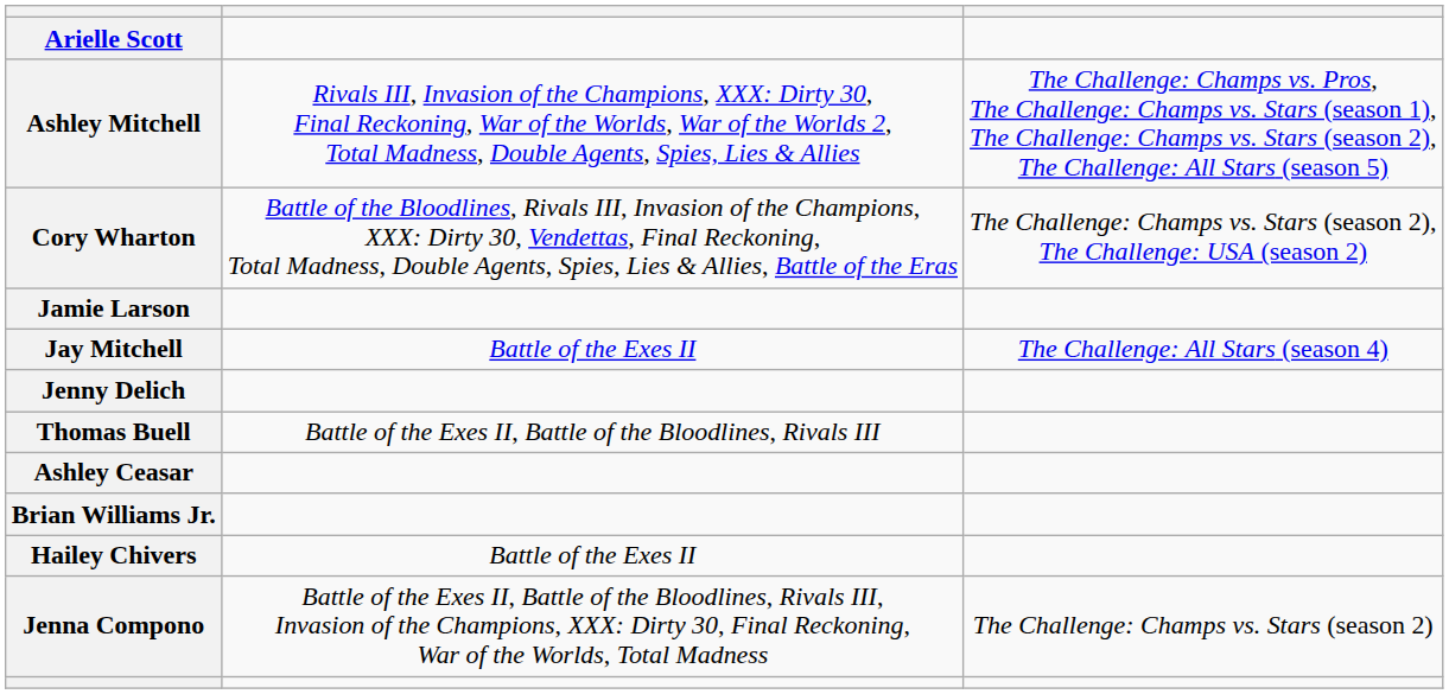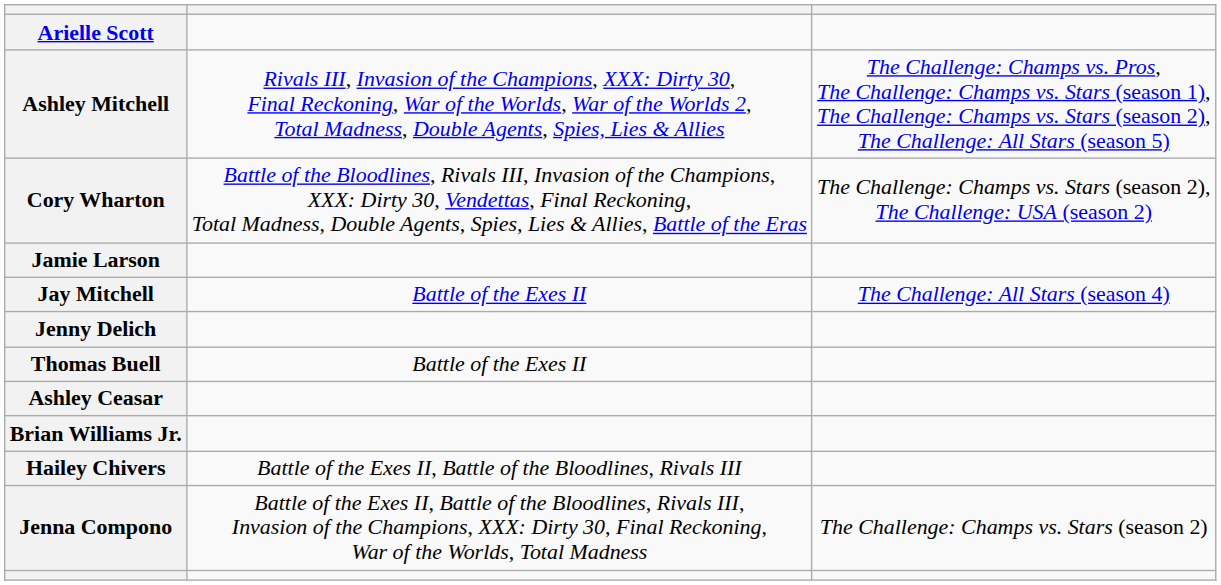Thomas Buell | column 2: Battle of the Exes II, Battle of the Bloodlines, Rivals III -> Battle of the Exes II
Hailey Chivers | column 2: Battle of the Exes II -> Battle of the Exes II, Battle of the Bloodlines, Rivals III
